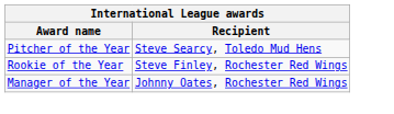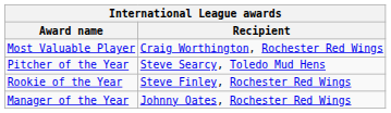+ row: Most Valuable Player | Craig Worthington, Rochester Red Wings
